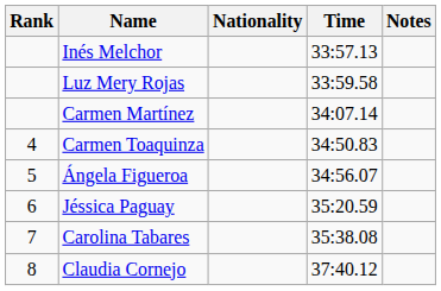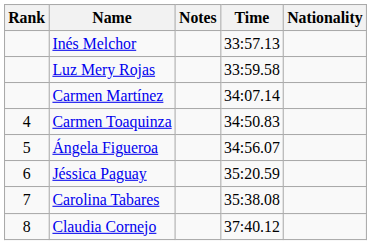columns swapped: Nationality <-> Notes
